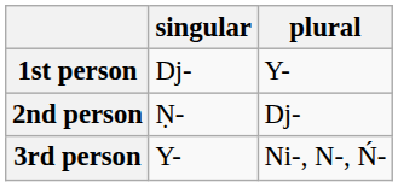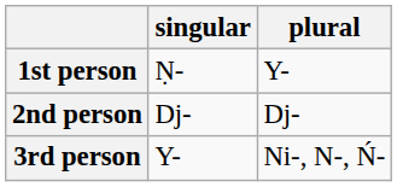1st person | singular: Dj- -> Ṇ-
2nd person | singular: Ṇ- -> Dj-
